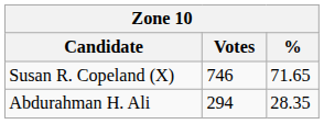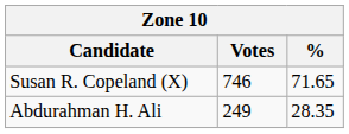Abdurahman H. Ali | Votes: 294 -> 249
